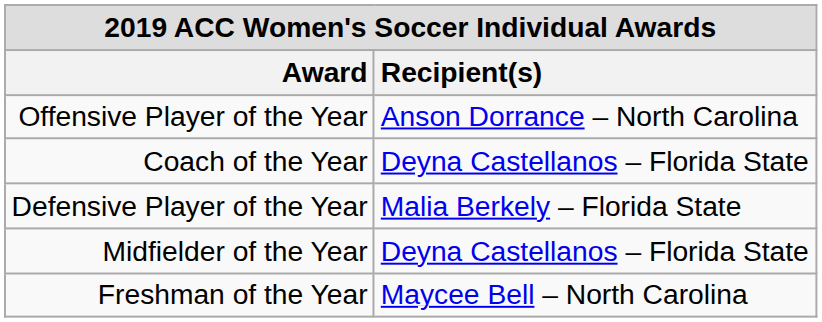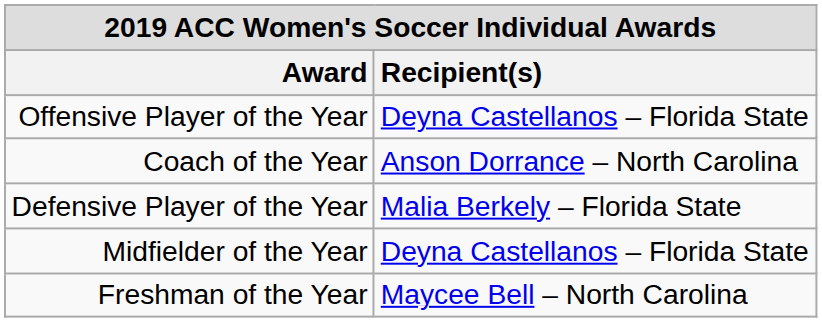Offensive Player of the Year | Recipient(s): Anson Dorrance – North Carolina -> Deyna Castellanos – Florida State
Coach of the Year | Recipient(s): Deyna Castellanos – Florida State -> Anson Dorrance – North Carolina
